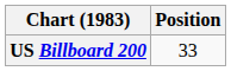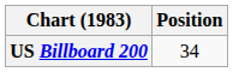US Billboard 200 | Position: 33 -> 34
